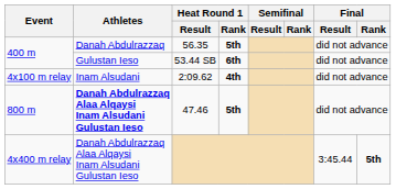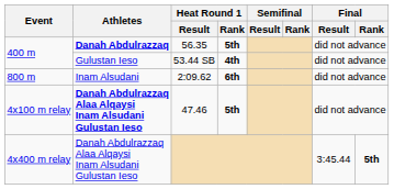56.35 | Athletes: normal -> bold
53.44 SB | Heat Round 1 / Rank: 6th -> 4th
2:09.62 | Event: 4x100 m relay -> 800 m
2:09.62 | Heat Round 1 / Rank: 4th -> 6th
47.46 | Event: 800 m -> 4x100 m relay
